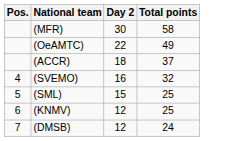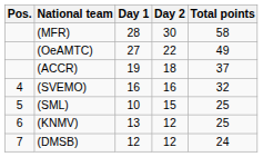+ column: Day 1 | 28 | 27 | 19 | 16 | 10 | 13 | 12
